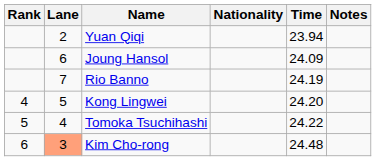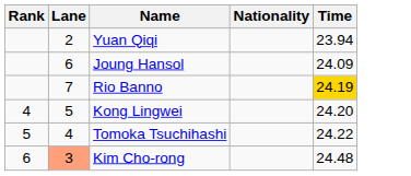- column: Notes
Rio Banno | Time: no background -> gold background
